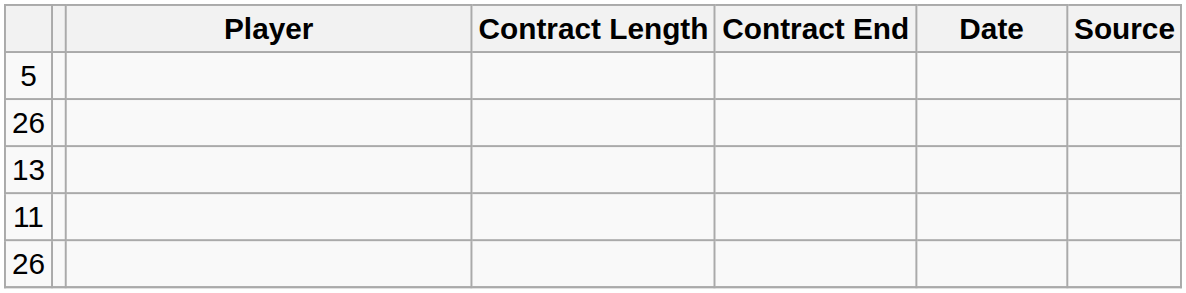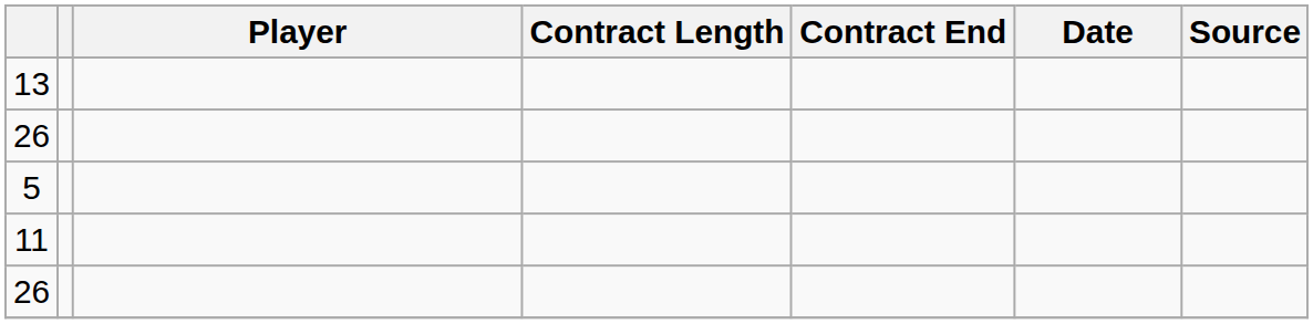rows swapped: 13 <-> 5
